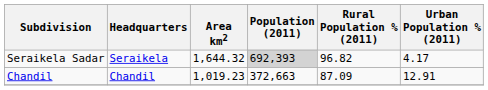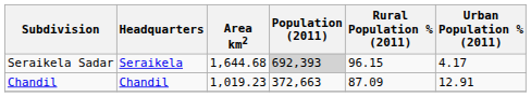Seraikela Sadar | Area km2: 1,644.32 -> 1,644.68
Seraikela Sadar | Rural Population % (2011): 96.82 -> 96.15
